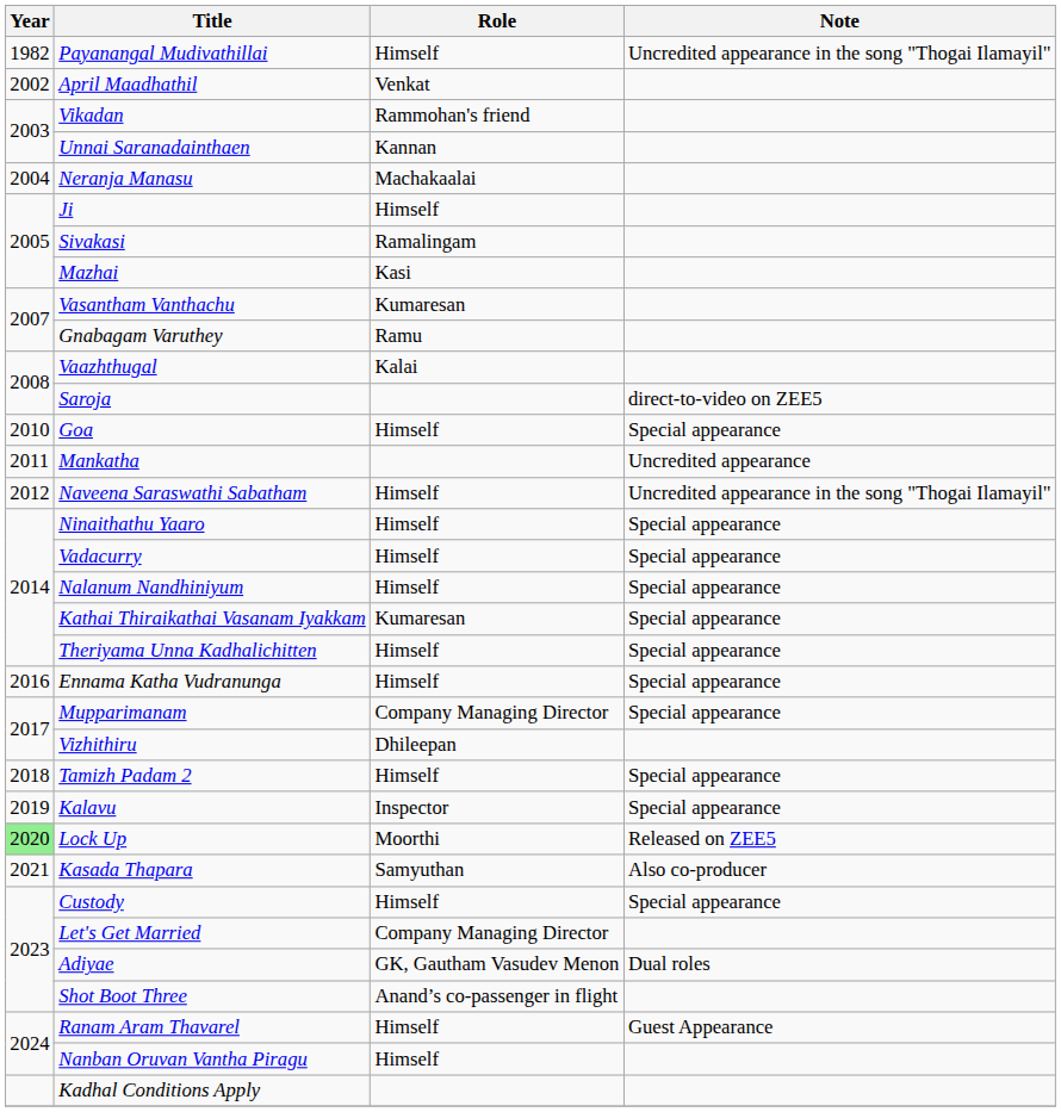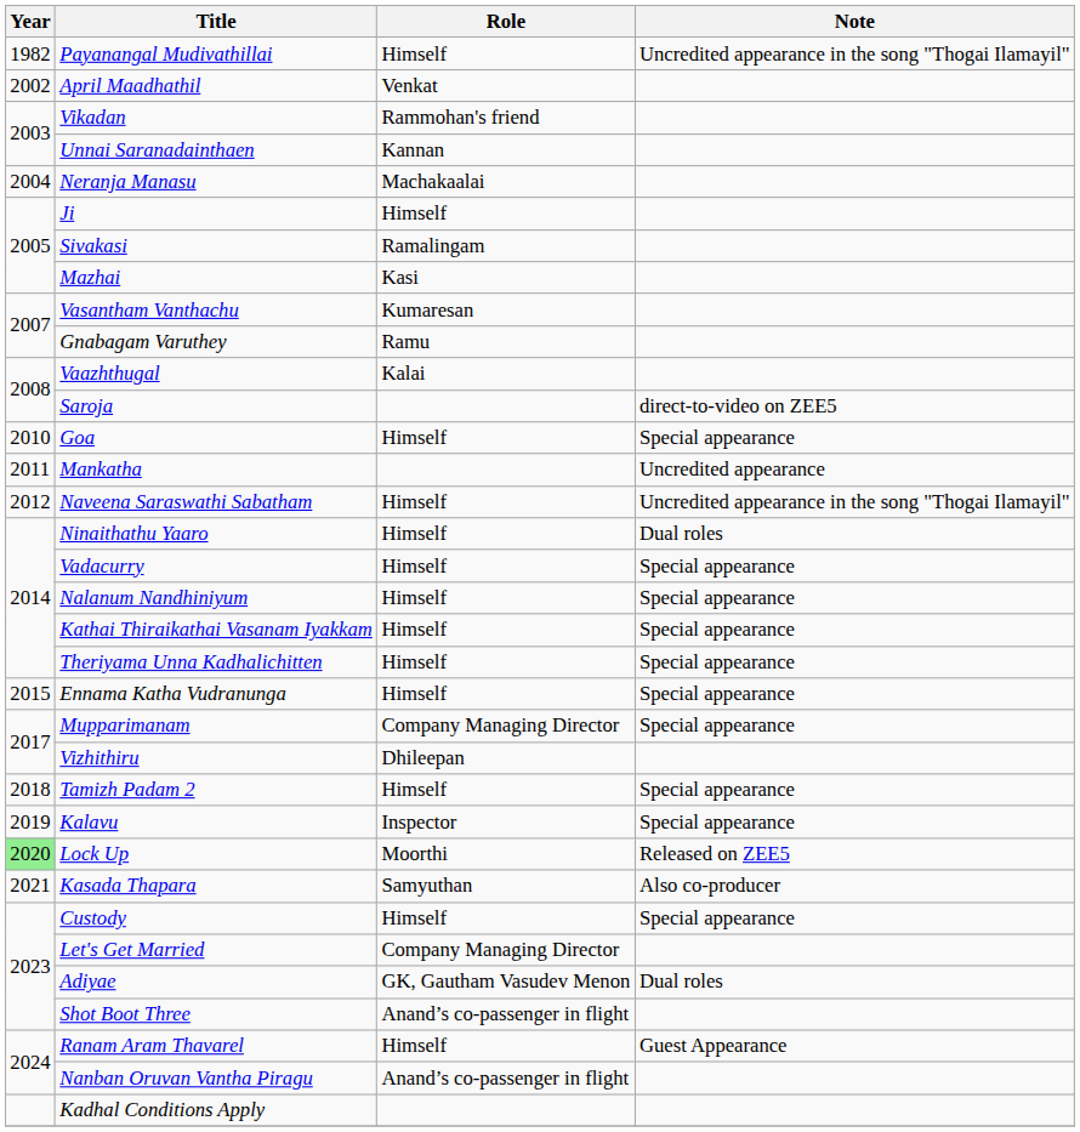Ninaithathu Yaaro | Note: Special appearance -> Dual roles
Kathai Thiraikathai Vasanam Iyakkam | Role: Kumaresan -> Himself
Ennama Katha Vudranunga | Year: 2016 -> 2015
Nanban Oruvan Vantha Piragu | Role: Himself -> Anand’s co-passenger in flight
